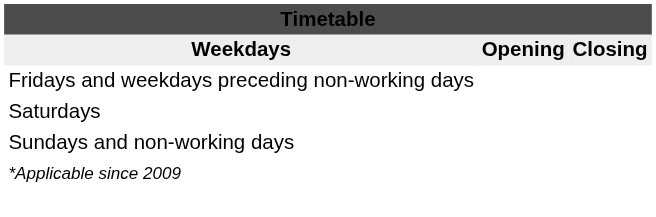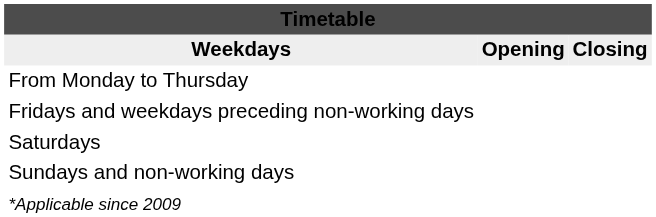+ row: From Monday to Thursday
